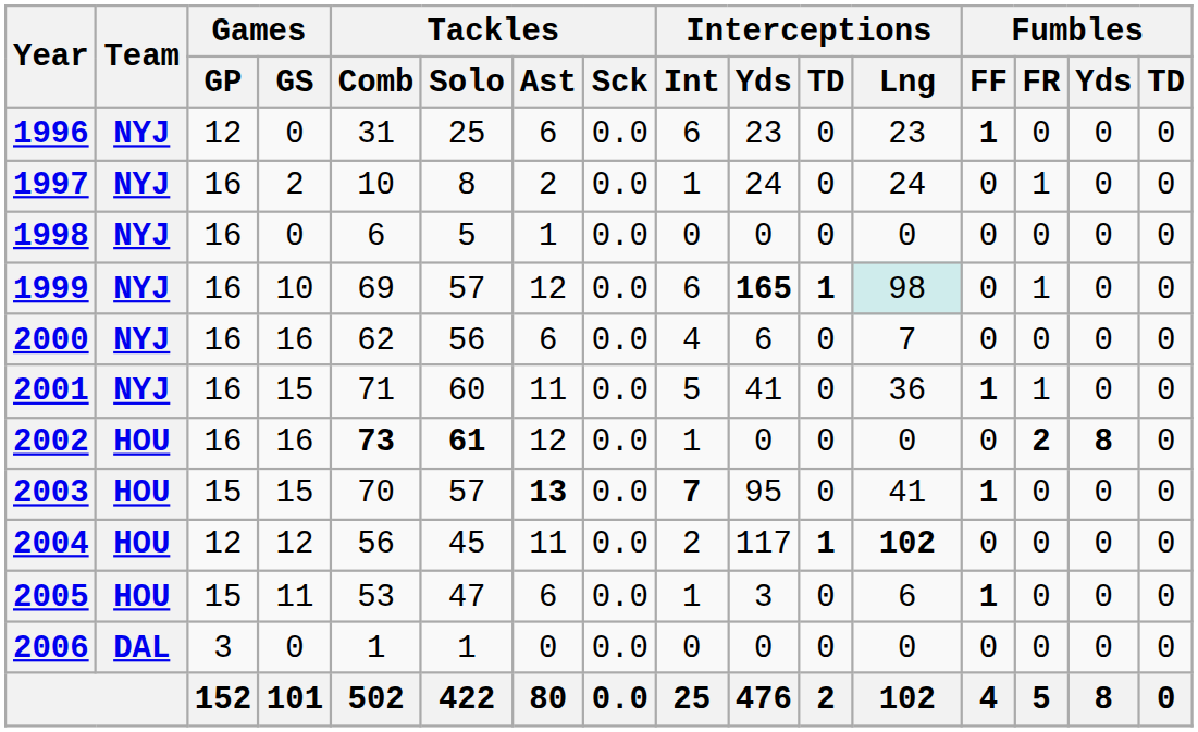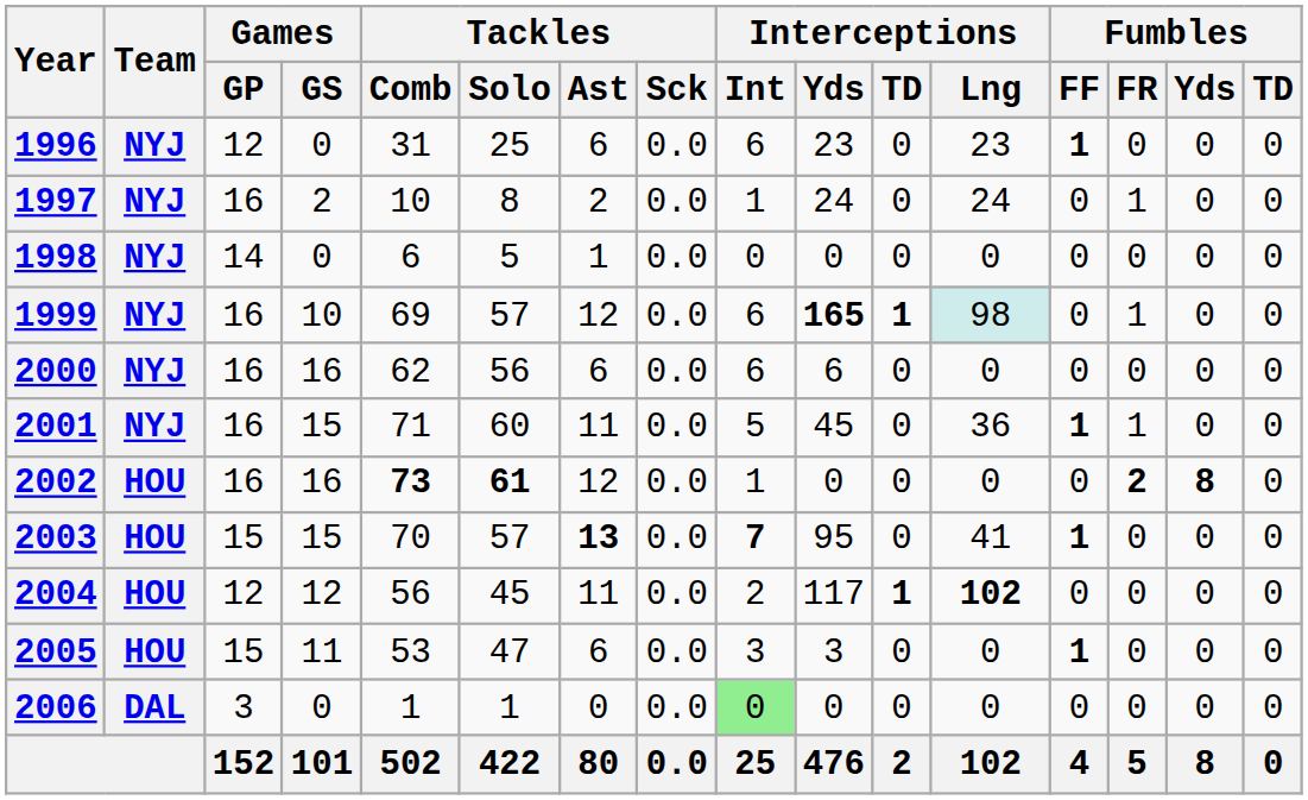1998 | Games / GP: 16 -> 14
2000 | Interceptions / Int: 4 -> 6
2000 | Interceptions / Lng: 7 -> 0
2001 | Interceptions / Yds: 41 -> 45
2005 | Interceptions / Int: 1 -> 3
2005 | Interceptions / Lng: 6 -> 0
2006 | Interceptions / Int: no background -> lightgreen background
